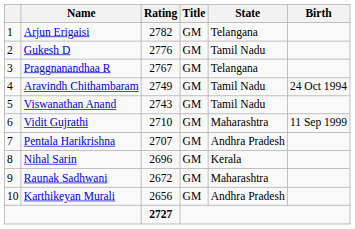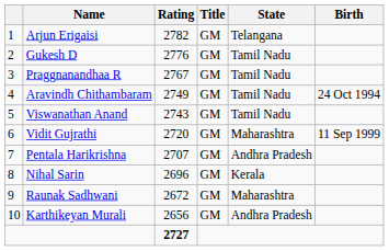Praggnanandhaa R | State: Telangana -> Tamil Nadu
Vidit Gujrathi | Rating: 2710 -> 2720
